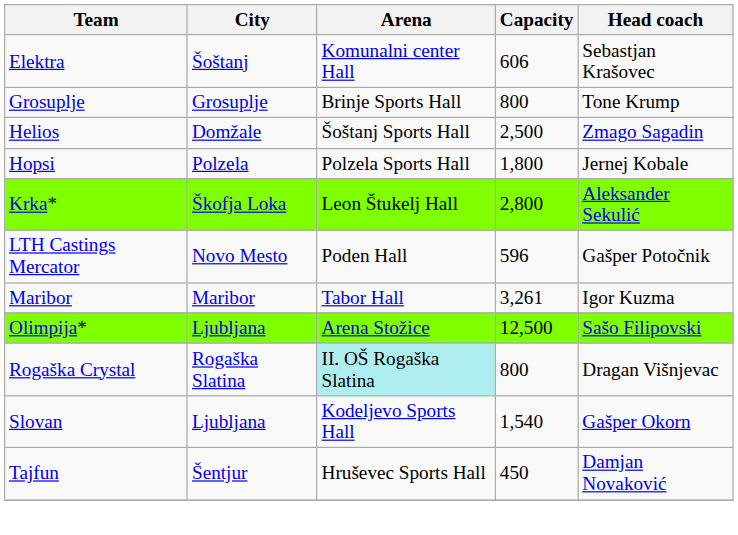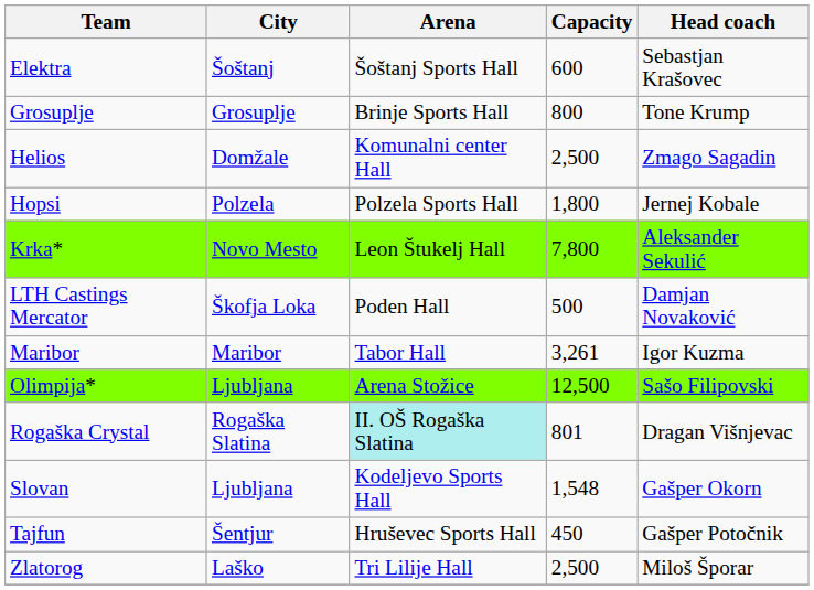Elektra | Arena: Komunalni center Hall -> Šoštanj Sports Hall
Elektra | Capacity: 606 -> 600
Helios | Arena: Šoštanj Sports Hall -> Komunalni center Hall
Krka* | City: Škofja Loka -> Novo Mesto
Krka* | Capacity: 2,800 -> 7,800
LTH Castings Mercator | City: Novo Mesto -> Škofja Loka
LTH Castings Mercator | Capacity: 596 -> 500
LTH Castings Mercator | Head coach: Gašper Potočnik -> Damjan Novaković
Rogaška Crystal | Capacity: 800 -> 801
Slovan | Capacity: 1,540 -> 1,548
Tajfun | Head coach: Damjan Novaković -> Gašper Potočnik
+ row: Zlatorog | Laško | Tri Lilije Hall | 2,500 | Miloš Šporar
